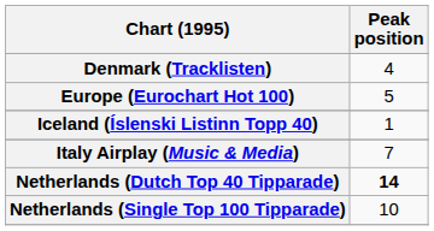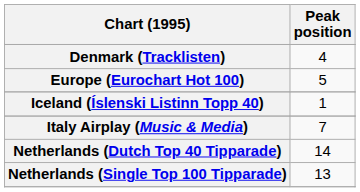Netherlands (Dutch Top 40 Tipparade) | Peak position: bold -> normal
Netherlands (Single Top 100 Tipparade) | Peak position: 10 -> 13
